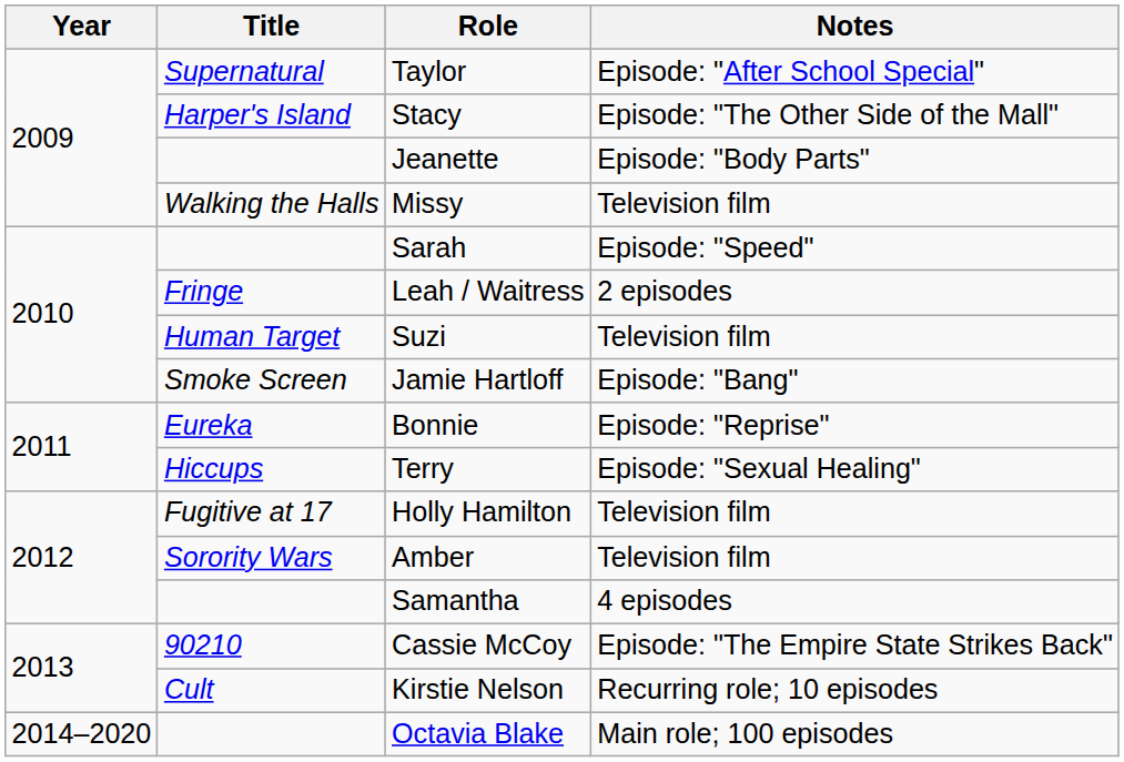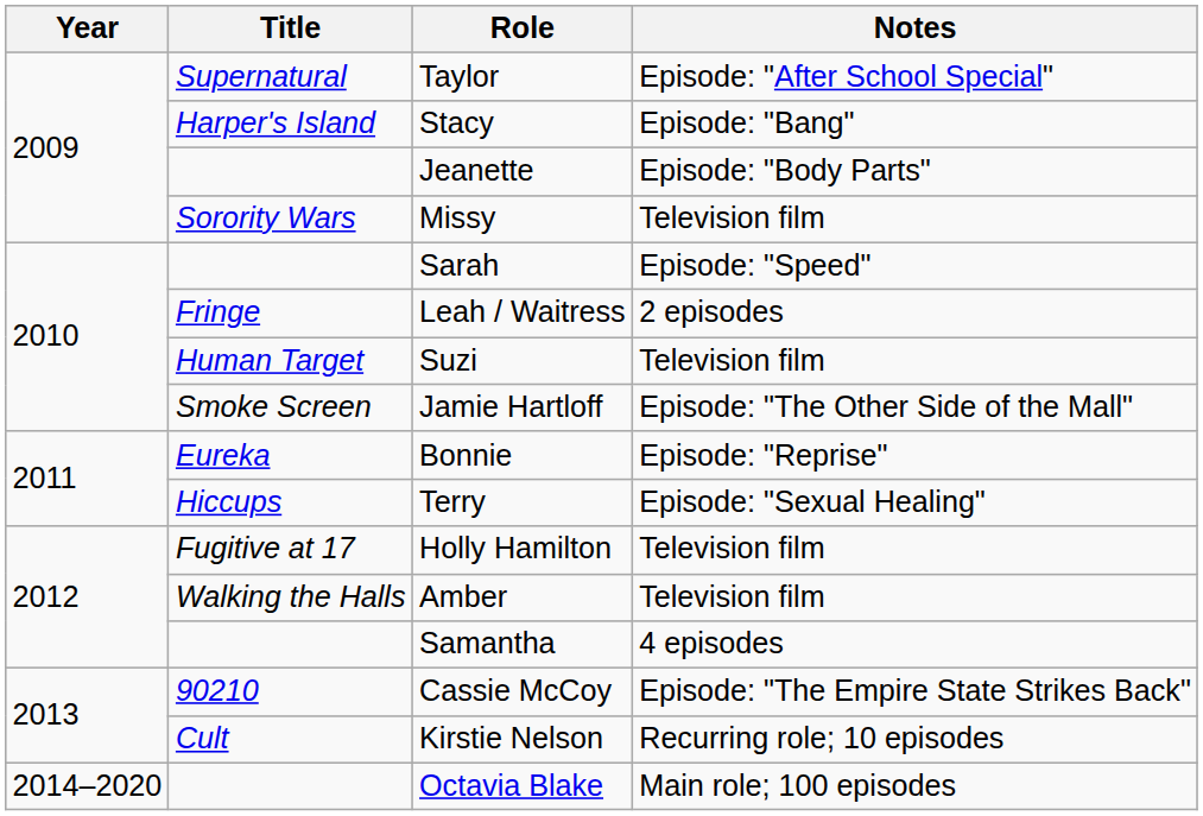Stacy | Notes: Episode: "The Other Side of the Mall" -> Episode: "Bang"
Missy | Title: Walking the Halls -> Sorority Wars
Jamie Hartloff | Notes: Episode: "Bang" -> Episode: "The Other Side of the Mall"
Amber | Title: Sorority Wars -> Walking the Halls
